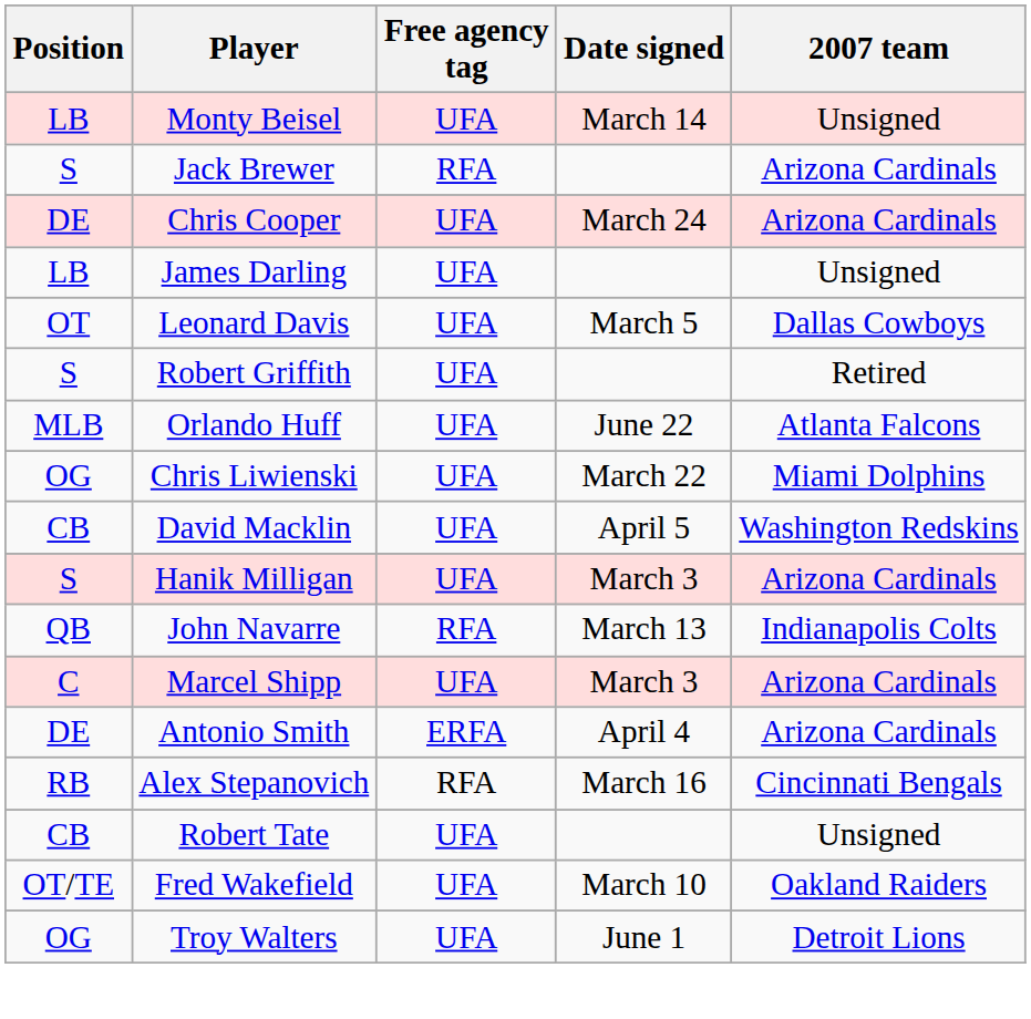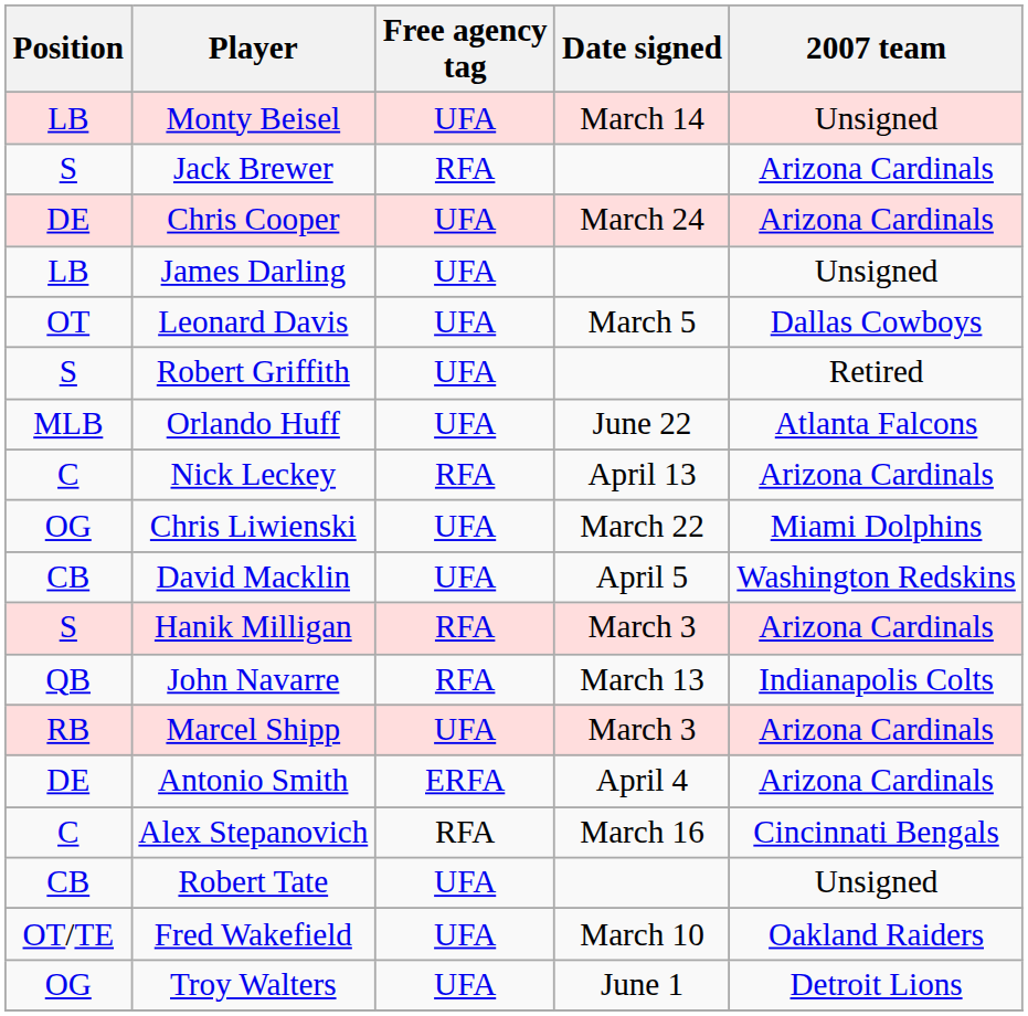+ row: C | Nick Leckey | RFA | April 13 | Arizona Cardinals
Hanik Milligan | Free agency tag: UFA -> RFA
Marcel Shipp | Position: C -> RB
Alex Stepanovich | Position: RB -> C
